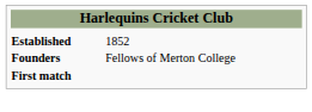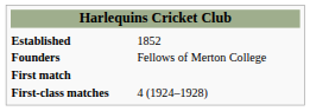+ row: First-class matches | 4 (1924–1928)
